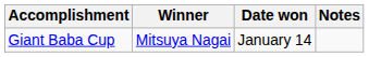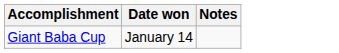- column: Winner | Mitsuya Nagai
